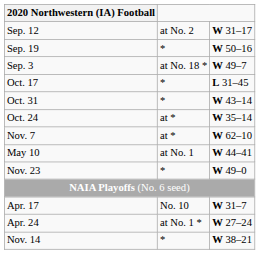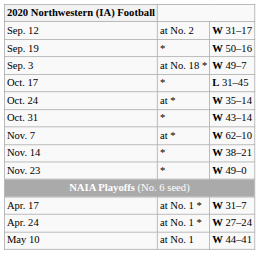rows swapped: Oct. 24 <-> Oct. 31
rows swapped: Nov. 14 <-> May 10
Apr. 17 | column 2: No. 10 -> at No. 1 *
